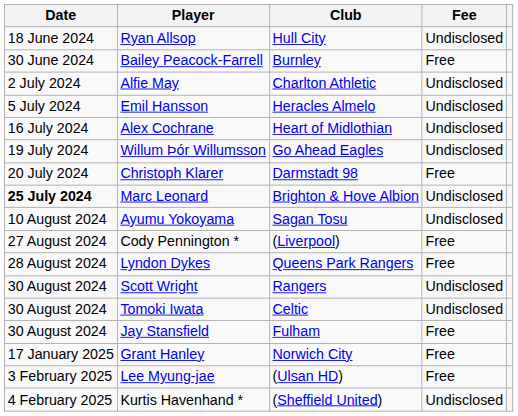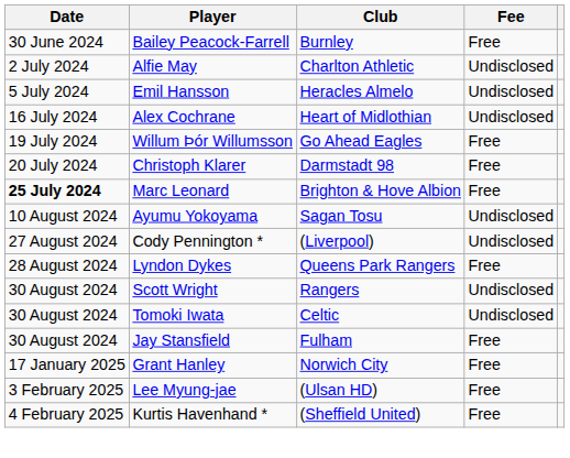- row: 18 June 2024 | Ryan Allsop | Hull City | Undisclosed
Willum Þór Willumsson | Fee: Undisclosed -> Free
Marc Leonard | Fee: Undisclosed -> Free
Cody Pennington * | Fee: Free -> Undisclosed
Kurtis Havenhand * | Fee: Undisclosed -> Free
